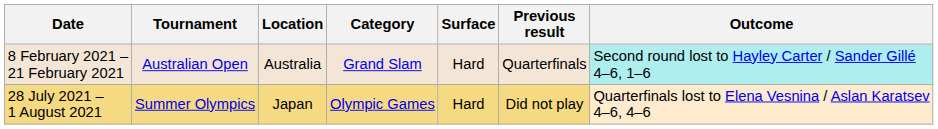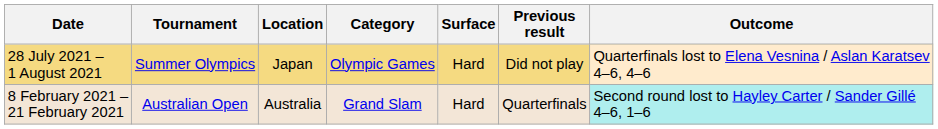rows swapped: 8 February 2021 – 21 February 2021 <-> 28 July 2021 – 1 August 2021
